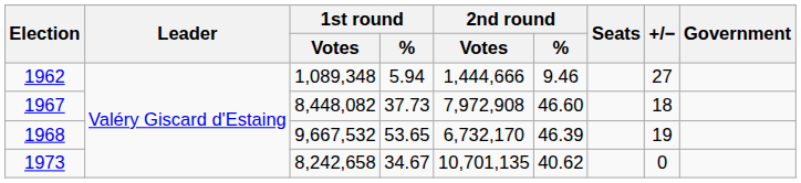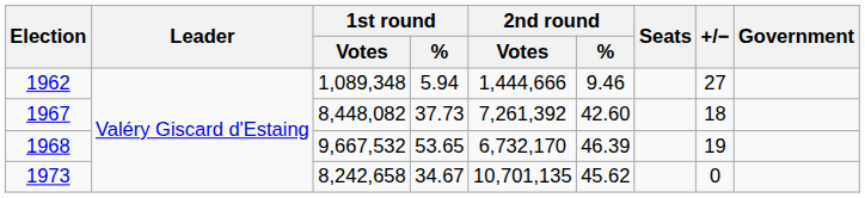1967 | 2nd round / Votes: 7,972,908 -> 7,261,392
1967 | 2nd round / %: 46.60 -> 42.60
1973 | 2nd round / %: 40.62 -> 45.62
